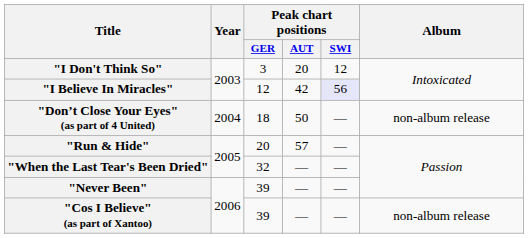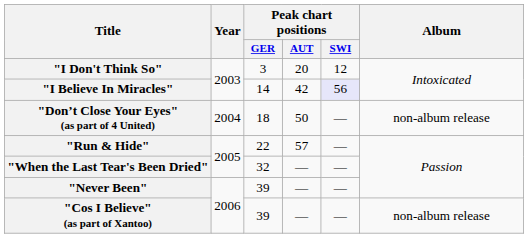"I Believe In Miracles" | Peak chart positions / GER: 12 -> 14
"Run & Hide" | Peak chart positions / GER: 20 -> 22
